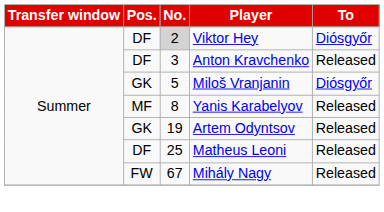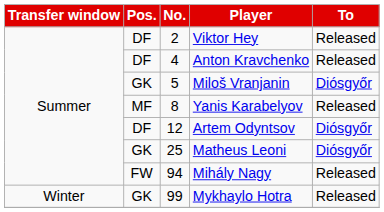Viktor Hey | No.: lightgrey background -> no background
Viktor Hey | To: Diósgyőr -> Released
Anton Kravchenko | No.: 3 -> 4
Artem Odyntsov | Pos.: GK -> DF
Artem Odyntsov | No.: 19 -> 12
Artem Odyntsov | To: Released -> Diósgyőr
Matheus Leoni | Pos.: DF -> GK
Matheus Leoni | To: Released -> Diósgyőr
Mihály Nagy | No.: 67 -> 94
+ row: Winter | GK | 99 | Mykhaylo Hotra | Released
